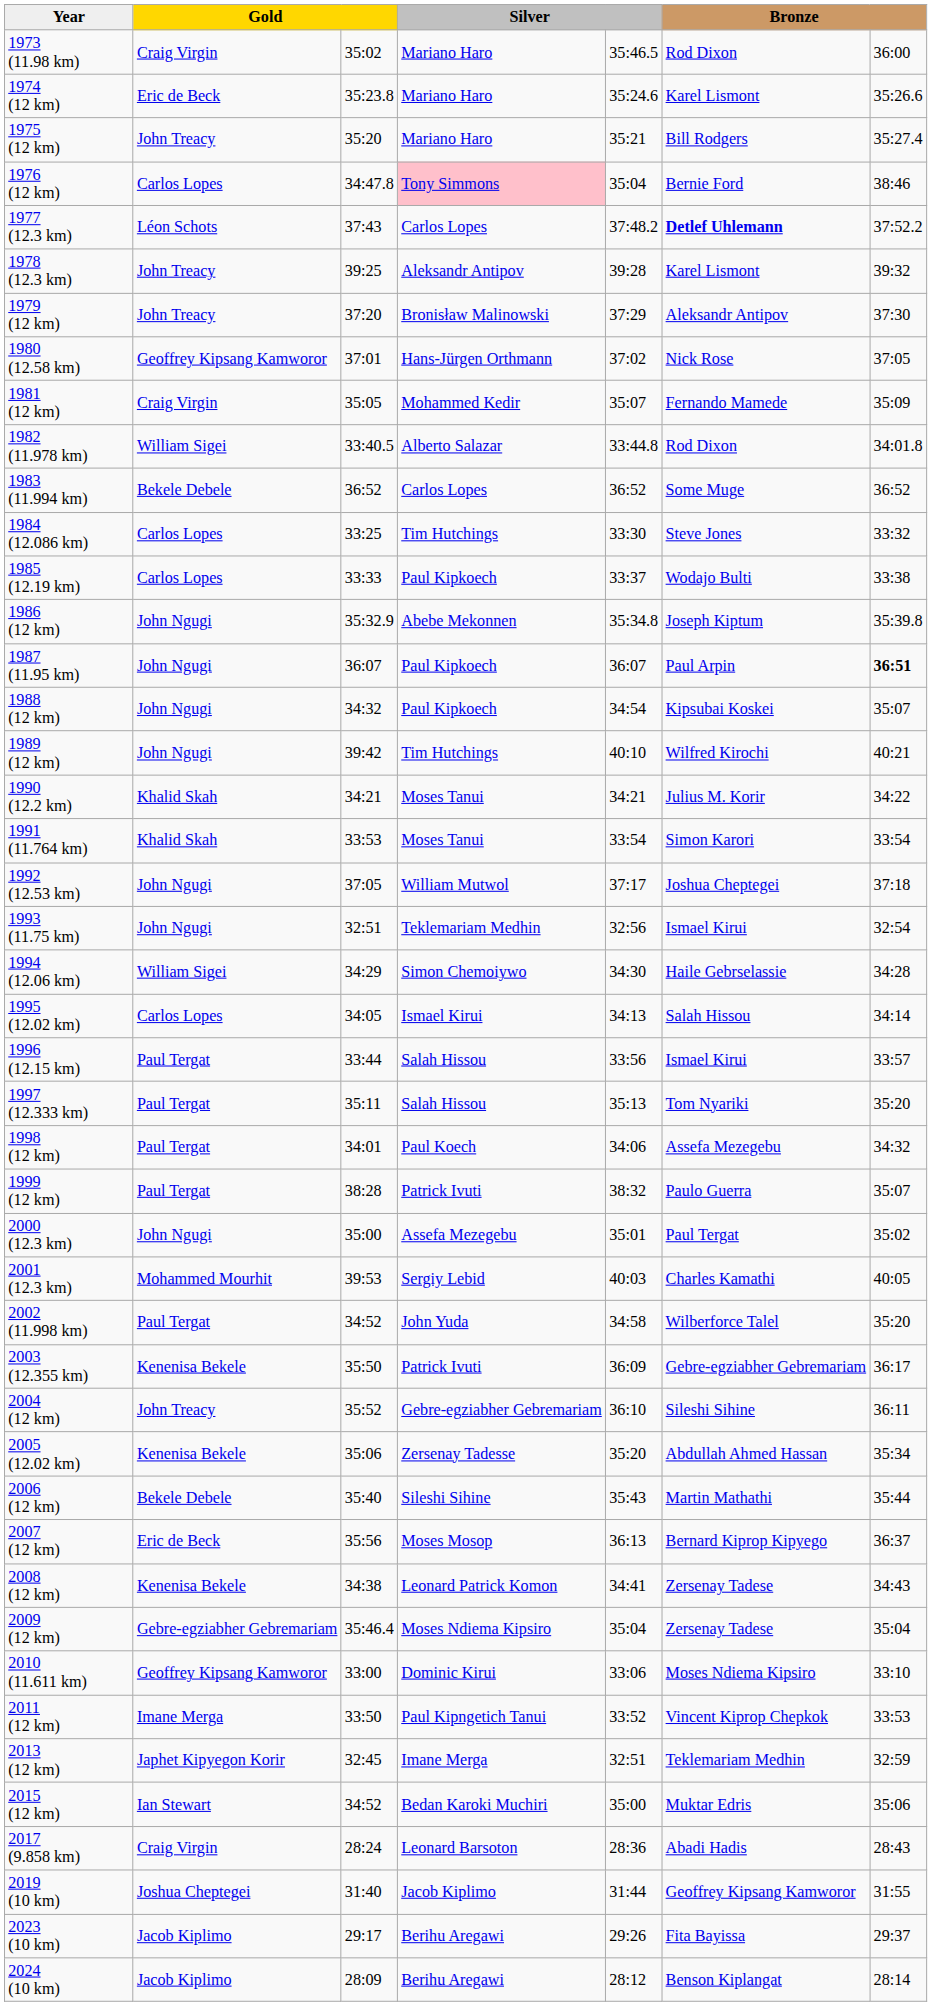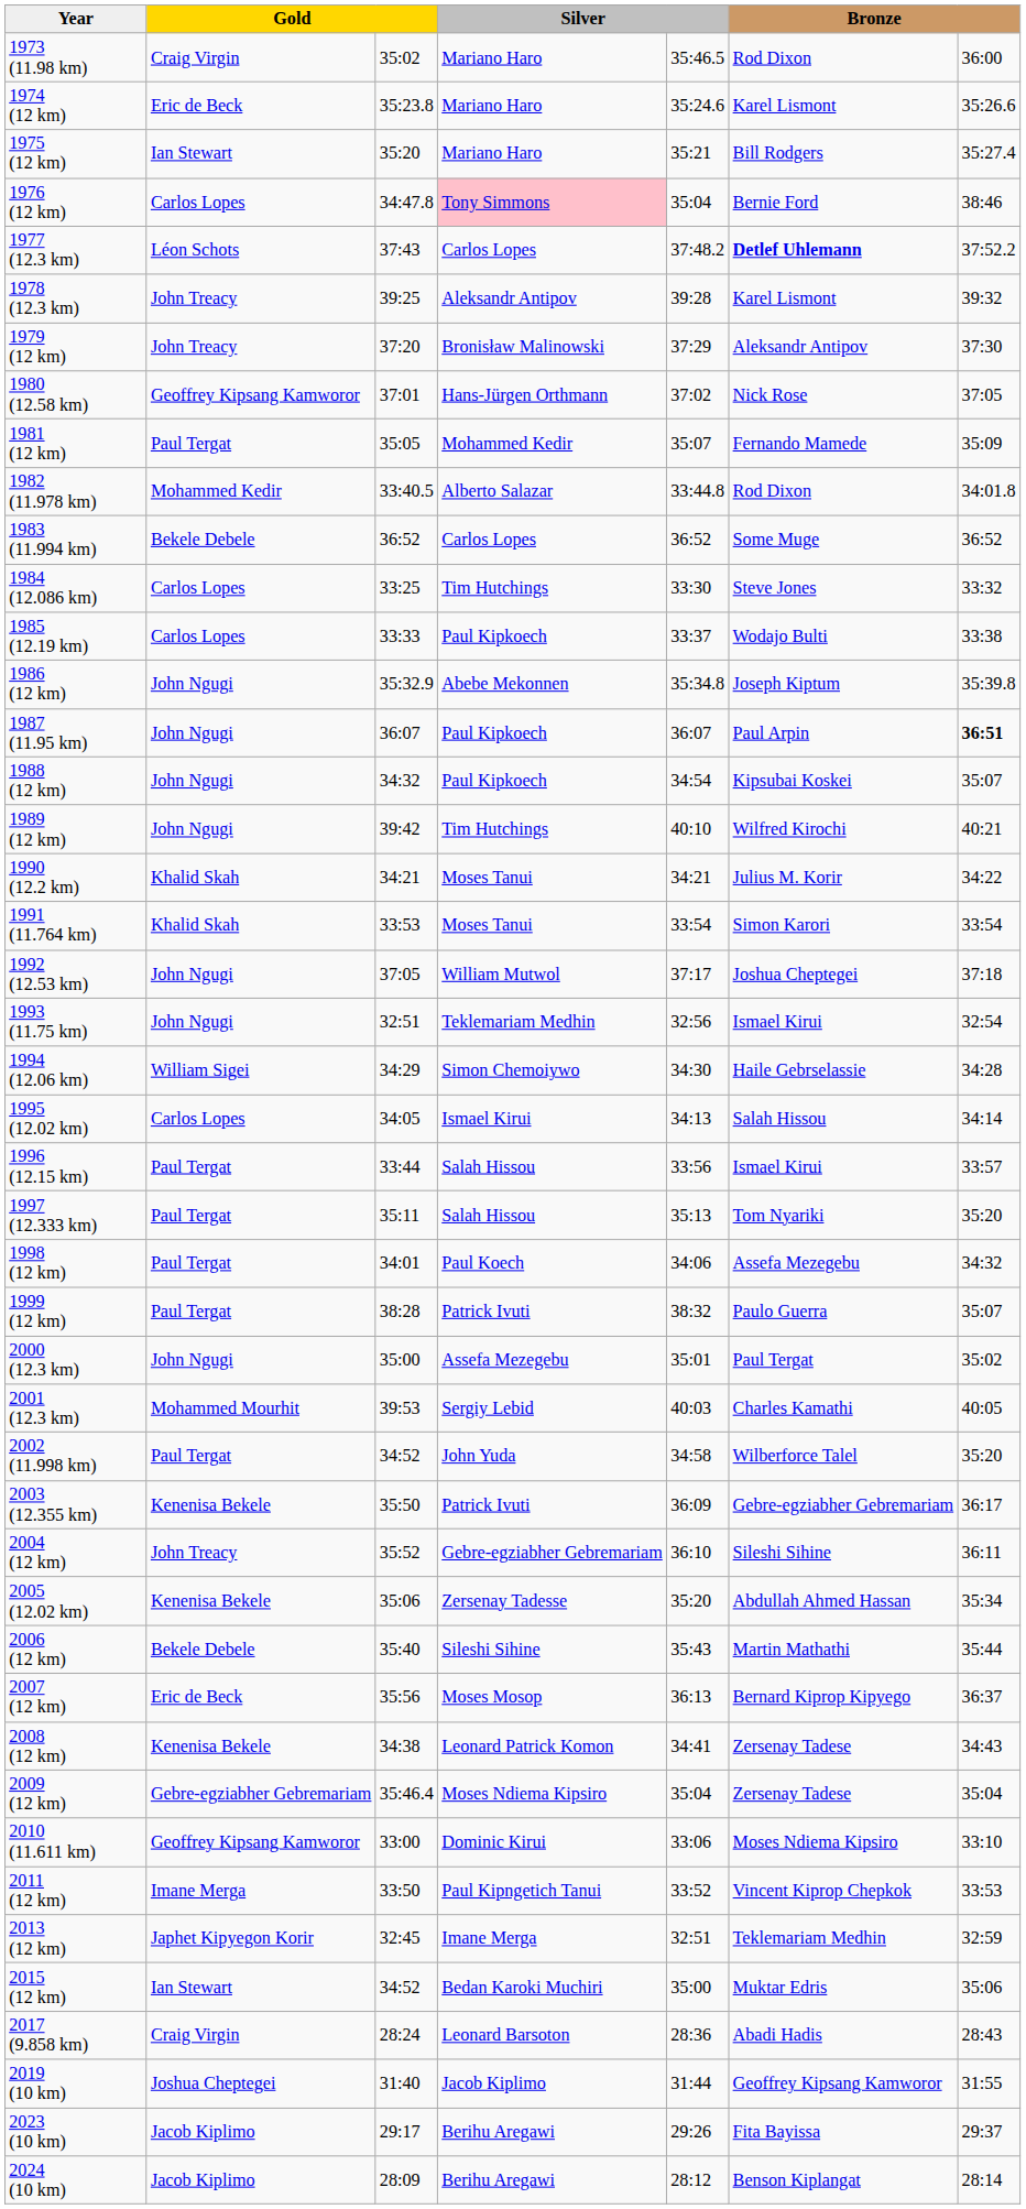1975 (12 km) | column 2: John Treacy -> Ian Stewart
1981 (12 km) | column 2: Craig Virgin -> Paul Tergat
1982 (11.978 km) | column 2: William Sigei -> Mohammed Kedir
